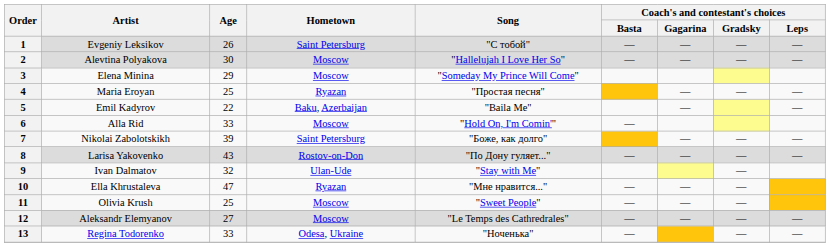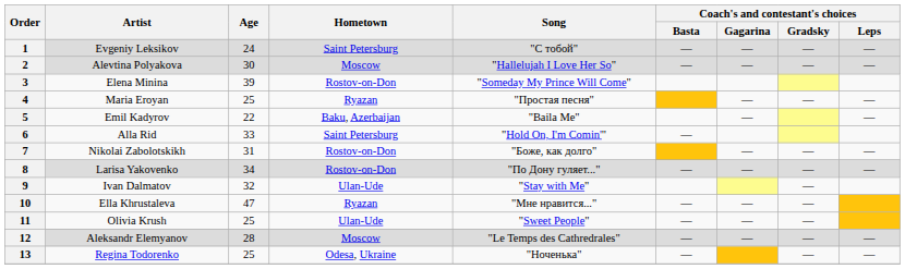1 | Age: 26 -> 24
3 | Age: 29 -> 39
3 | Hometown: Moscow -> Rostov-on-Don
6 | Hometown: Moscow -> Saint Petersburg
7 | Age: 39 -> 31
7 | Hometown: Saint Petersburg -> Rostov-on-Don
8 | Age: 43 -> 34
11 | Hometown: Moscow -> Ulan-Ude
12 | Age: 27 -> 28
13 | Age: 33 -> 25
